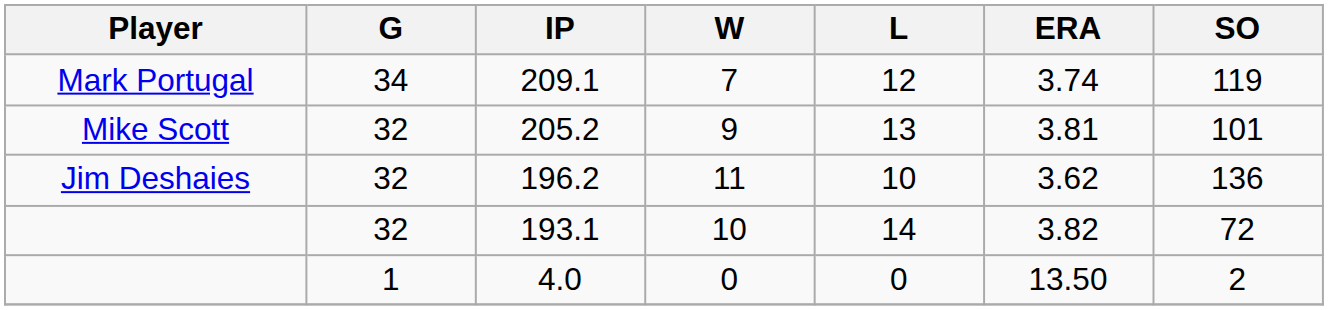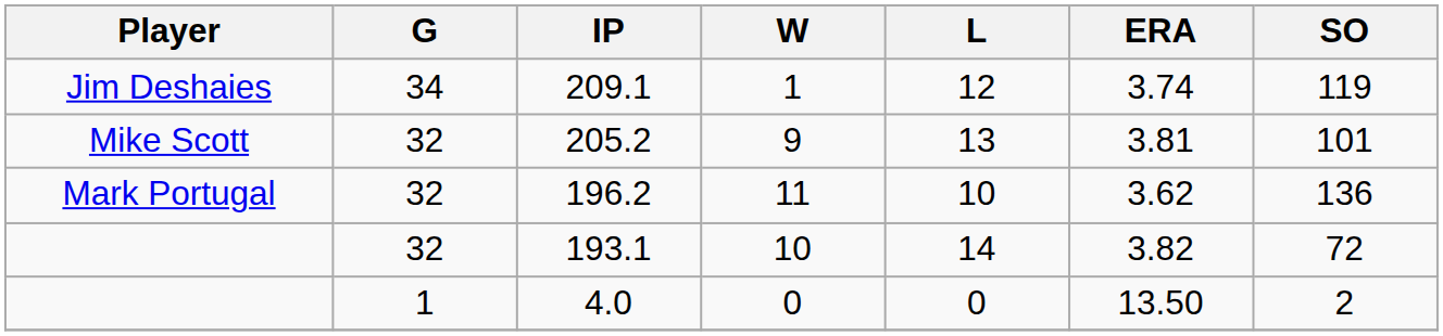209.1 | Player: Mark Portugal -> Jim Deshaies
209.1 | W: 7 -> 1
196.2 | Player: Jim Deshaies -> Mark Portugal
